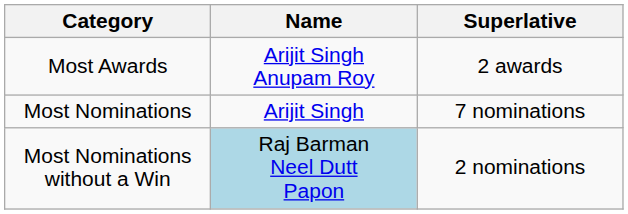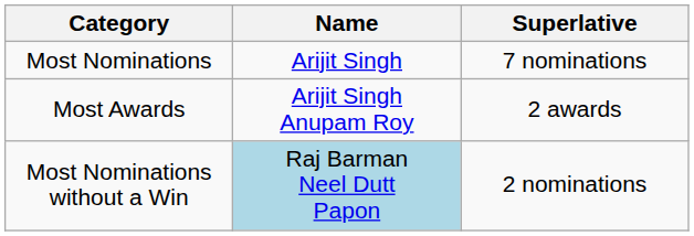rows swapped: Most Awards <-> Most Nominations
